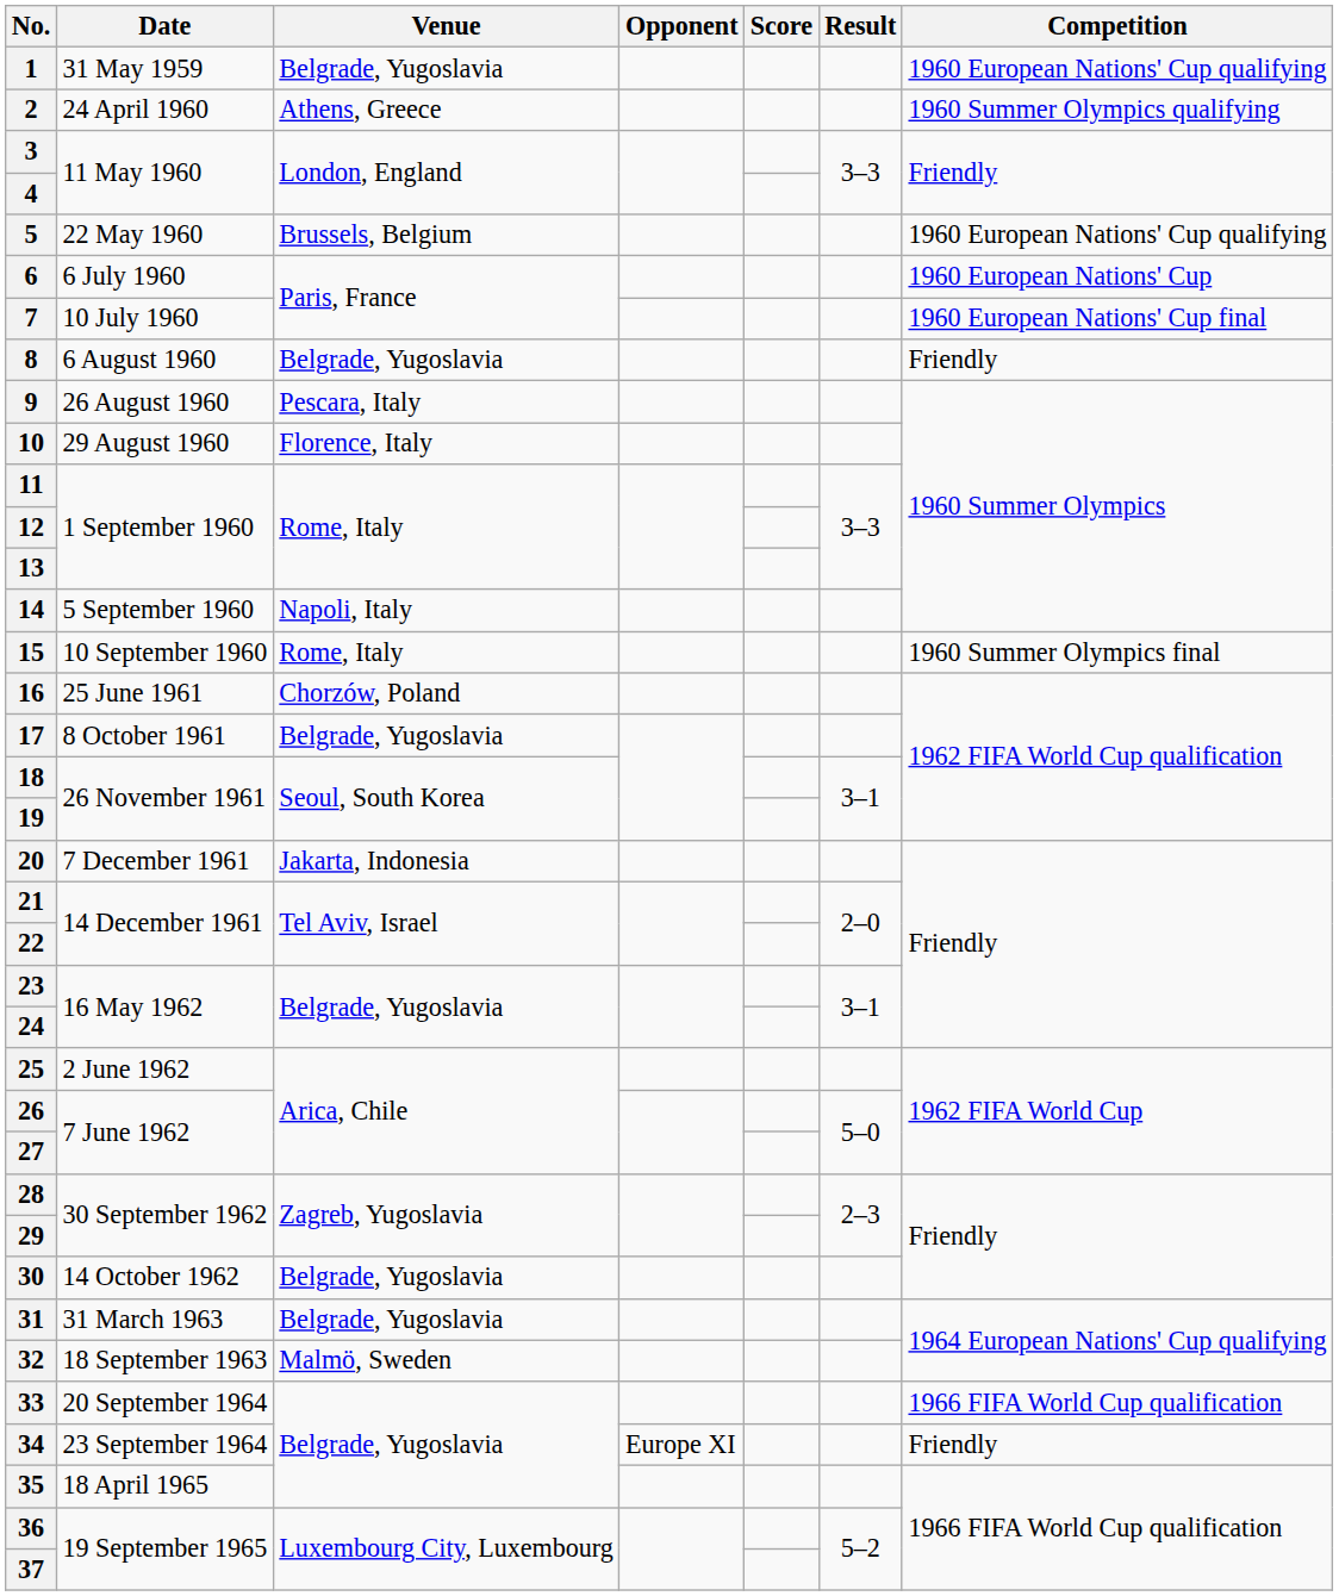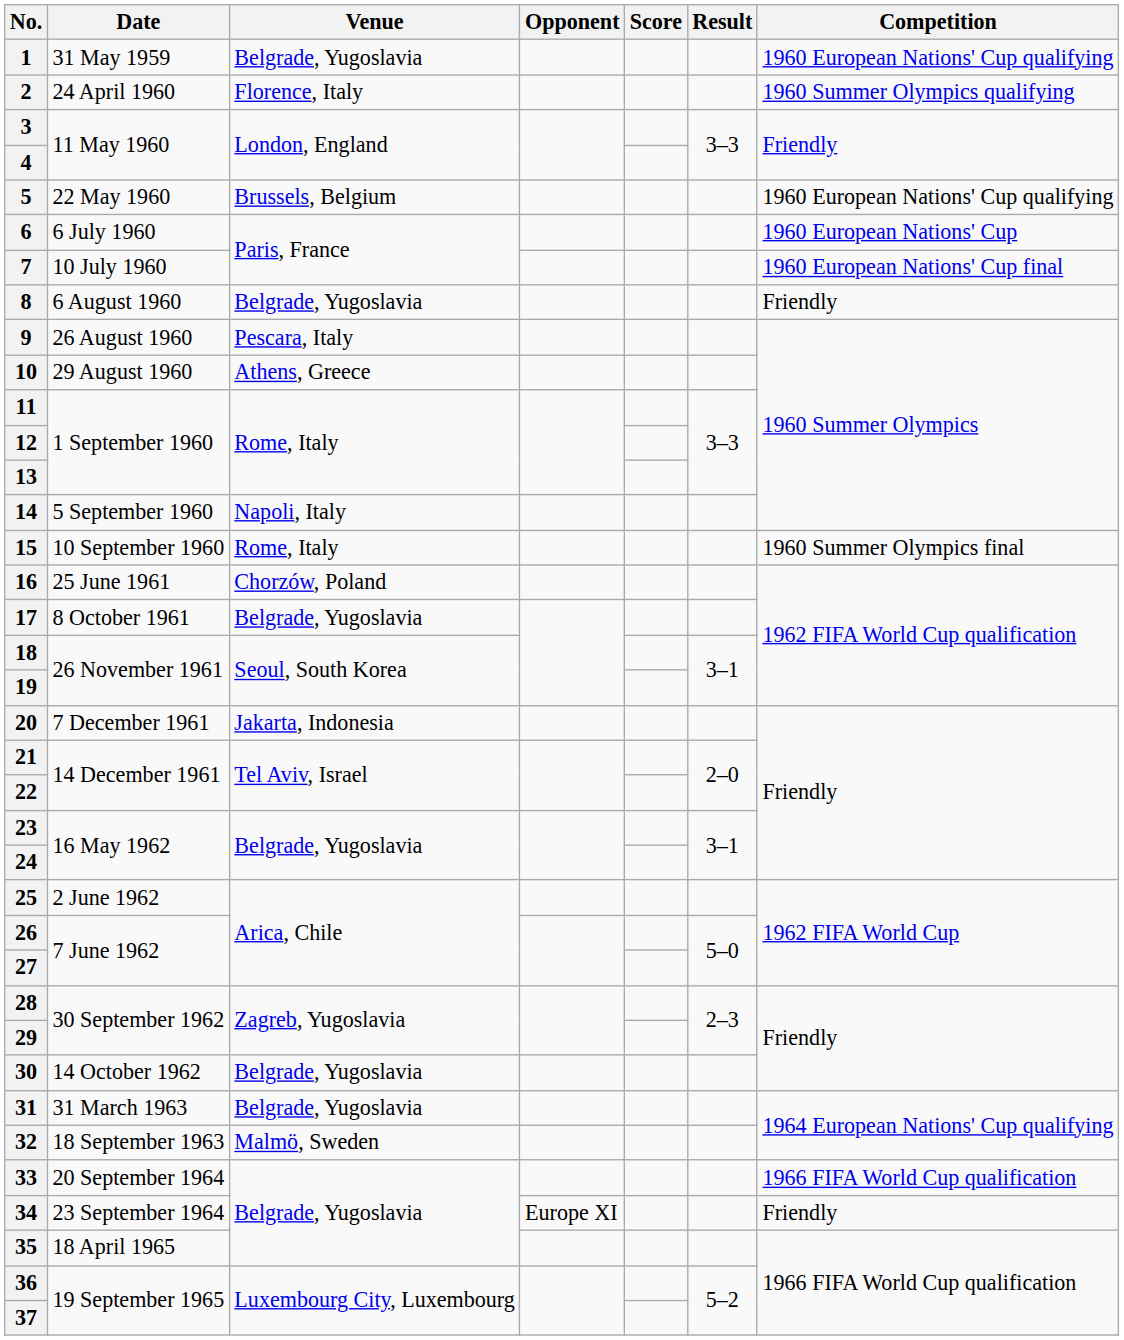2 | Venue: Athens, Greece -> Florence, Italy
10 | Venue: Florence, Italy -> Athens, Greece
